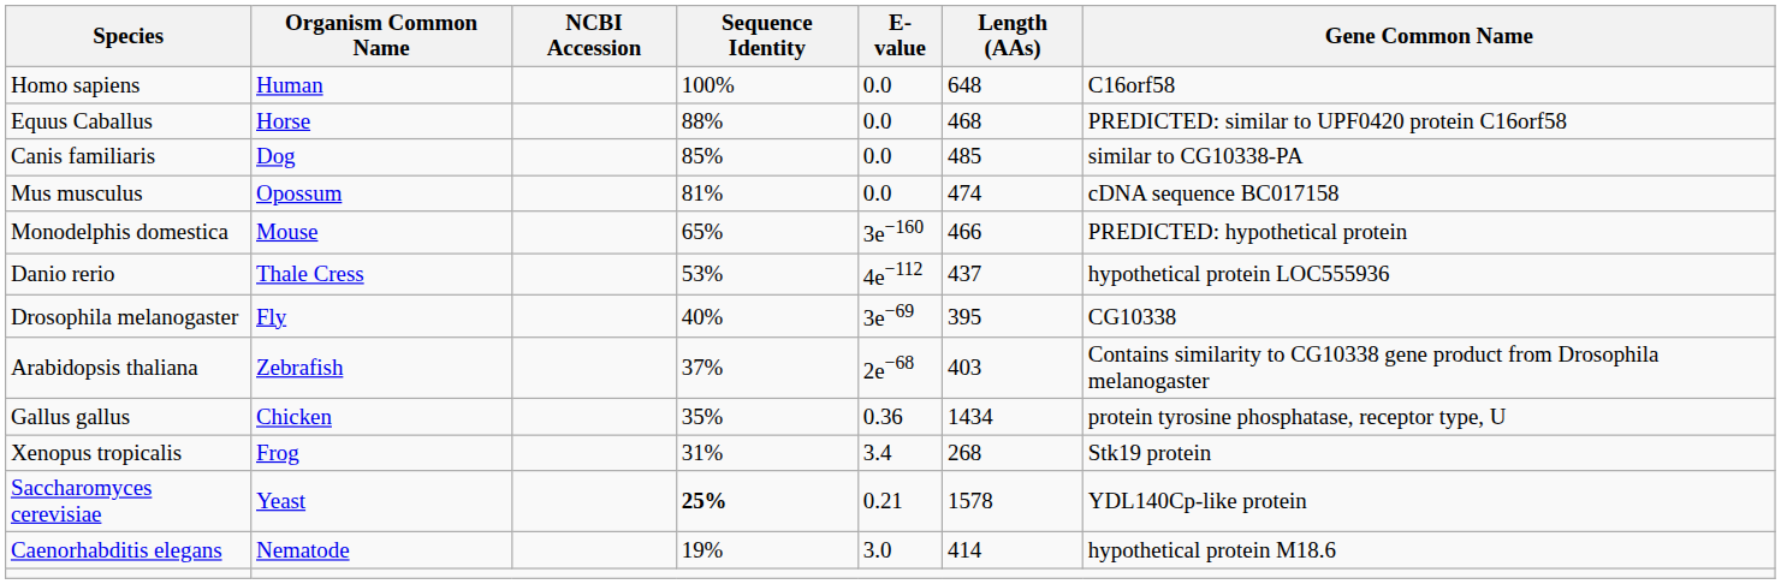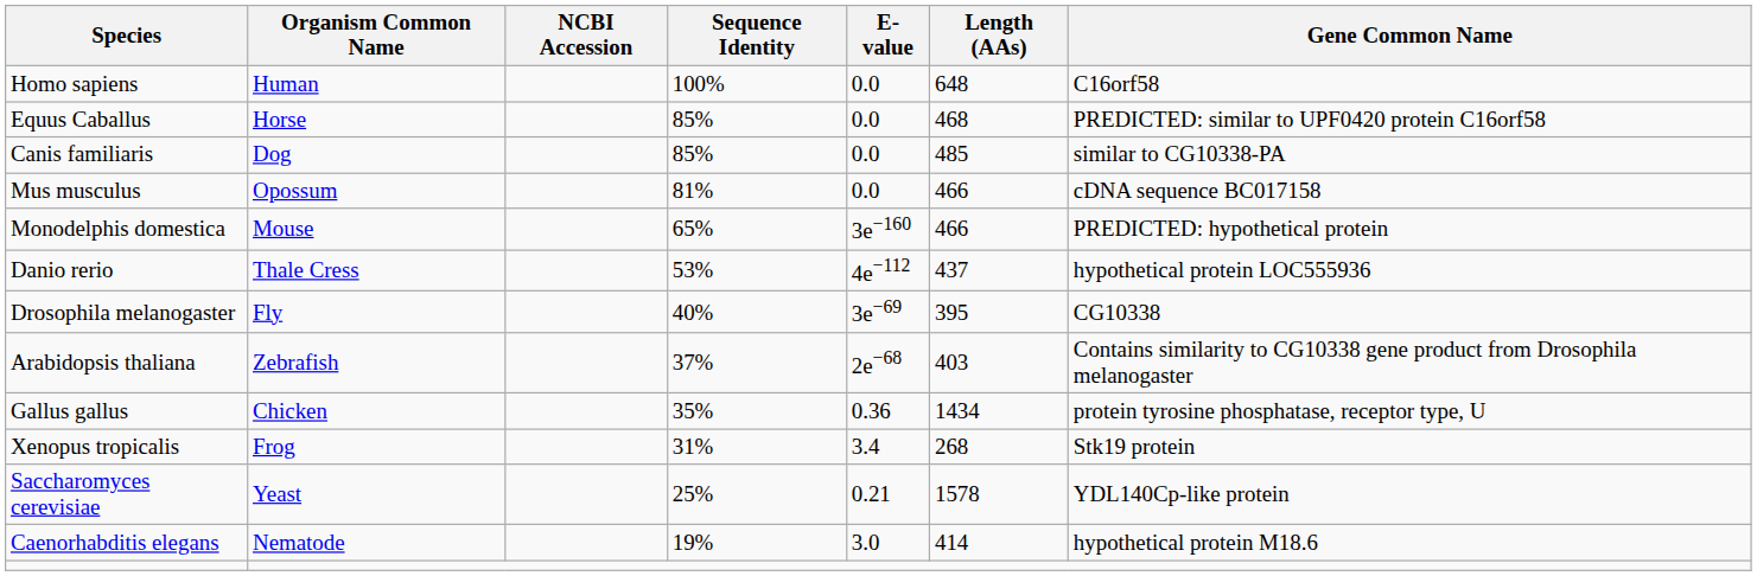Equus Caballus | Sequence Identity: 88% -> 85%
Mus musculus | Length (AAs): 474 -> 466
Saccharomyces cerevisiae | Sequence Identity: bold -> normal
